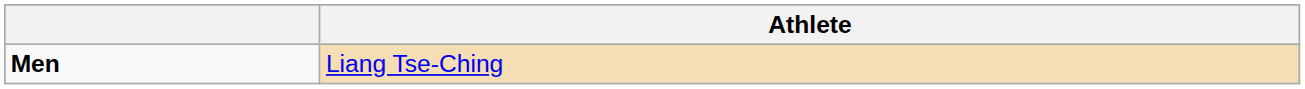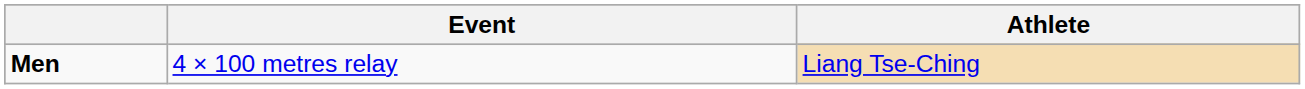+ column: Event | 4 × 100 metres relay
